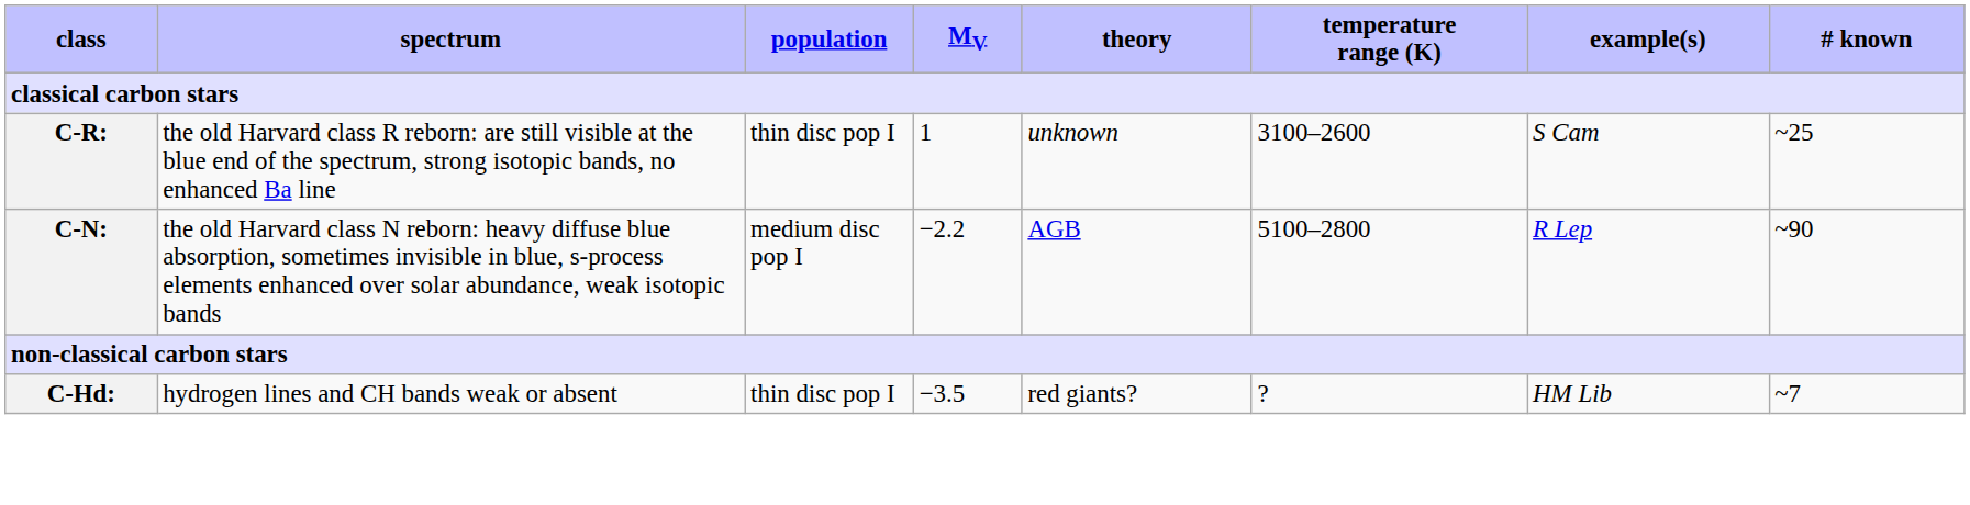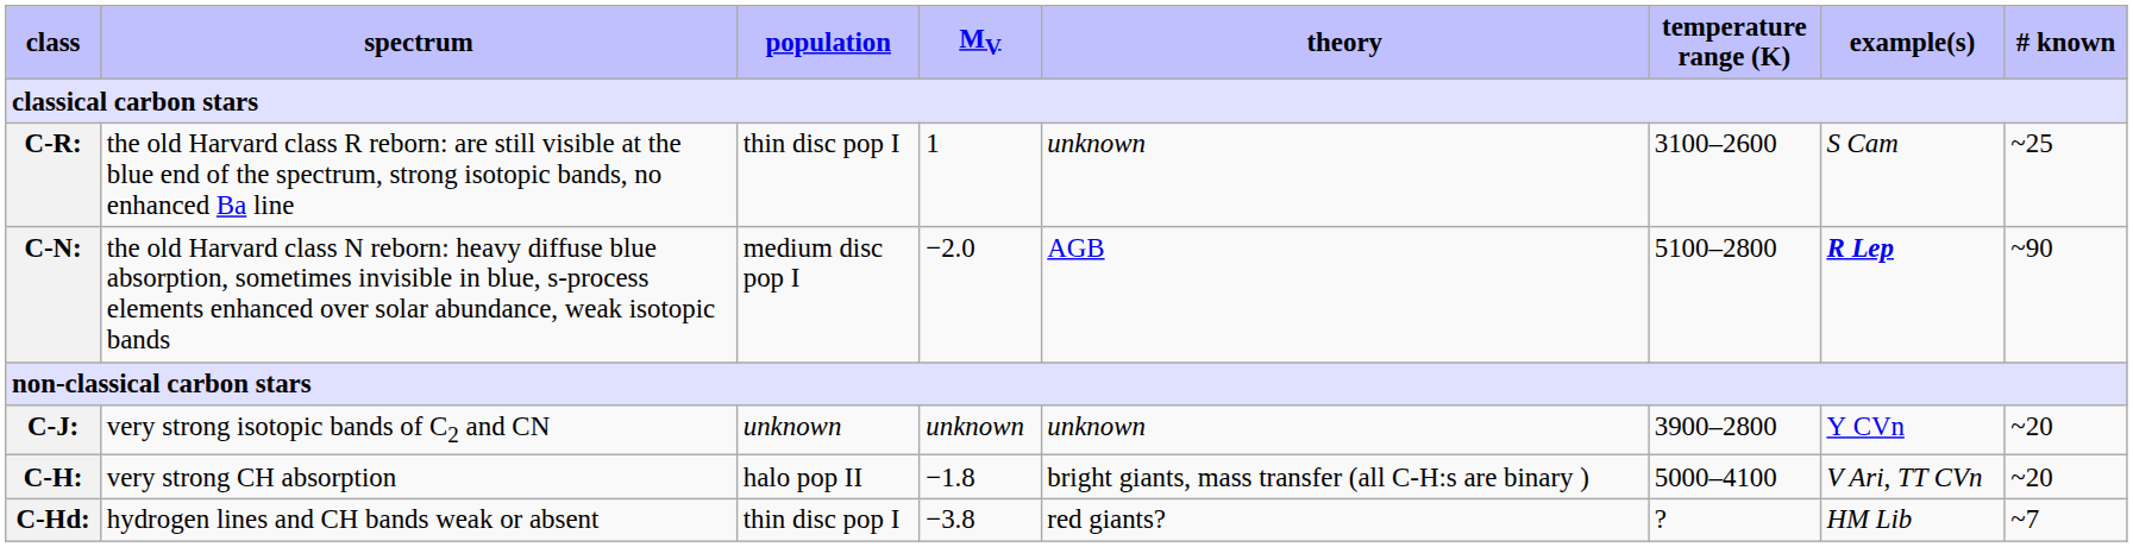C-N: | MV: −2.2 -> −2.0
C-N: | example(s): normal -> bold
+ row: C-J: | very strong isotopic bands of C2 and CN | unknown | unknown | unknown | 3900–2800 | Y CVn | ~20
+ row: C-H: | very strong CH absorption | halo pop II | −1.8 | bright giants, mass transfer (all C-H:s are binary ) | 5000–4100 | V Ari, TT CVn | ~20
C-Hd: | MV: −3.5 -> −3.8
